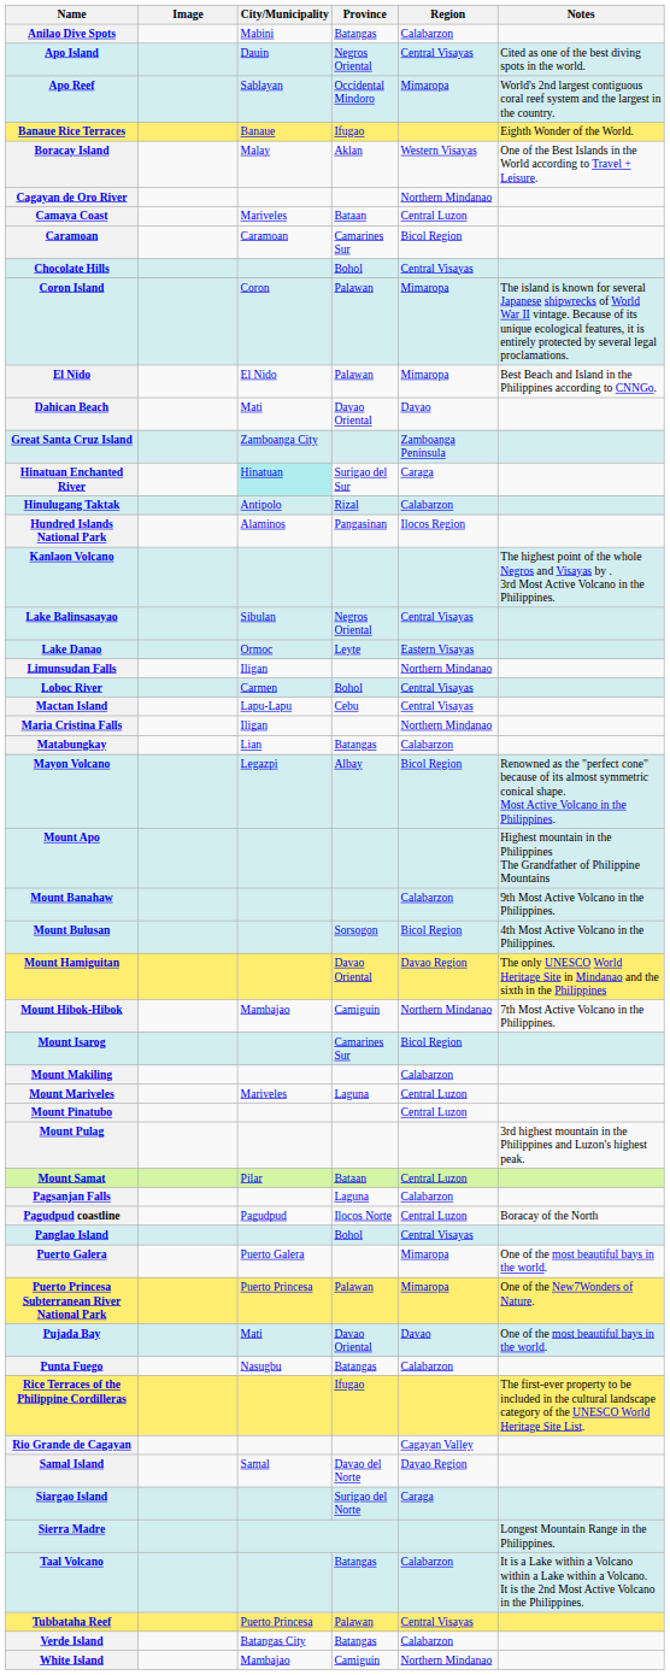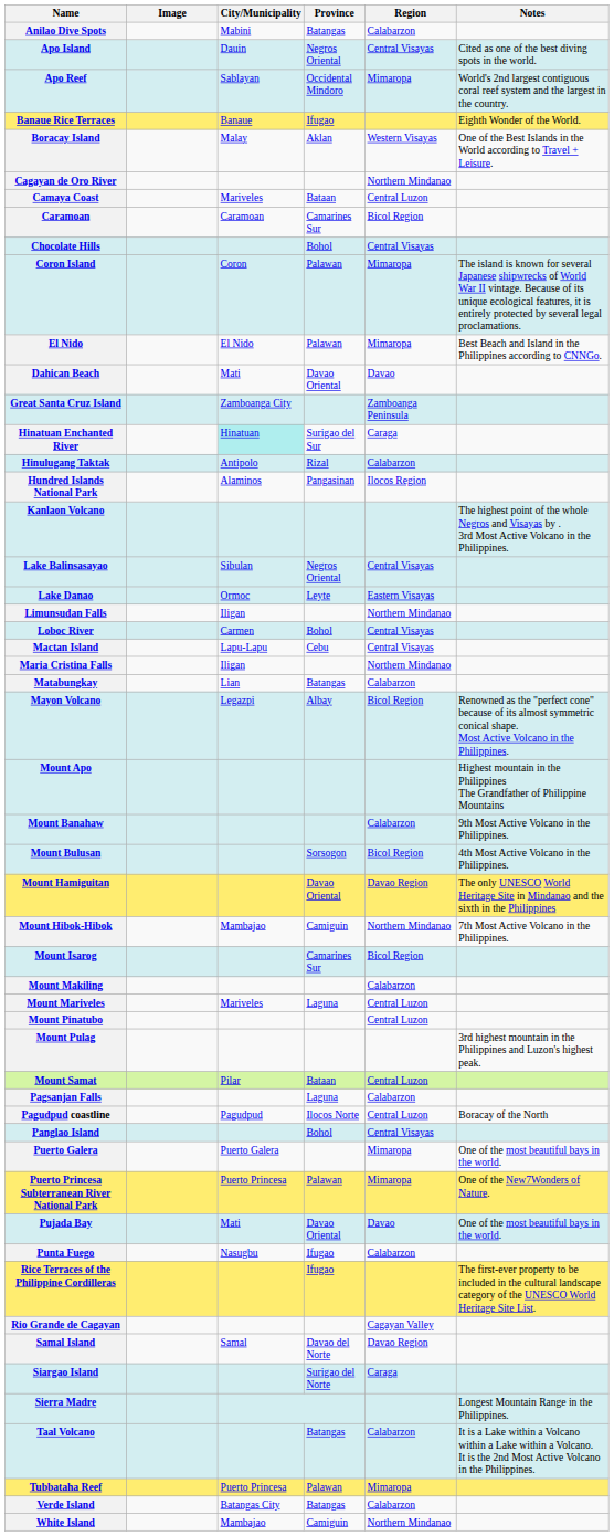Punta Fuego | Province: Batangas -> Ifugao
Tubbataha Reef | Region: Central Visayas -> Mimaropa
